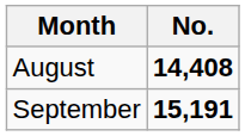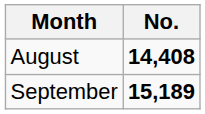September | No.: 15,191 -> 15,189
